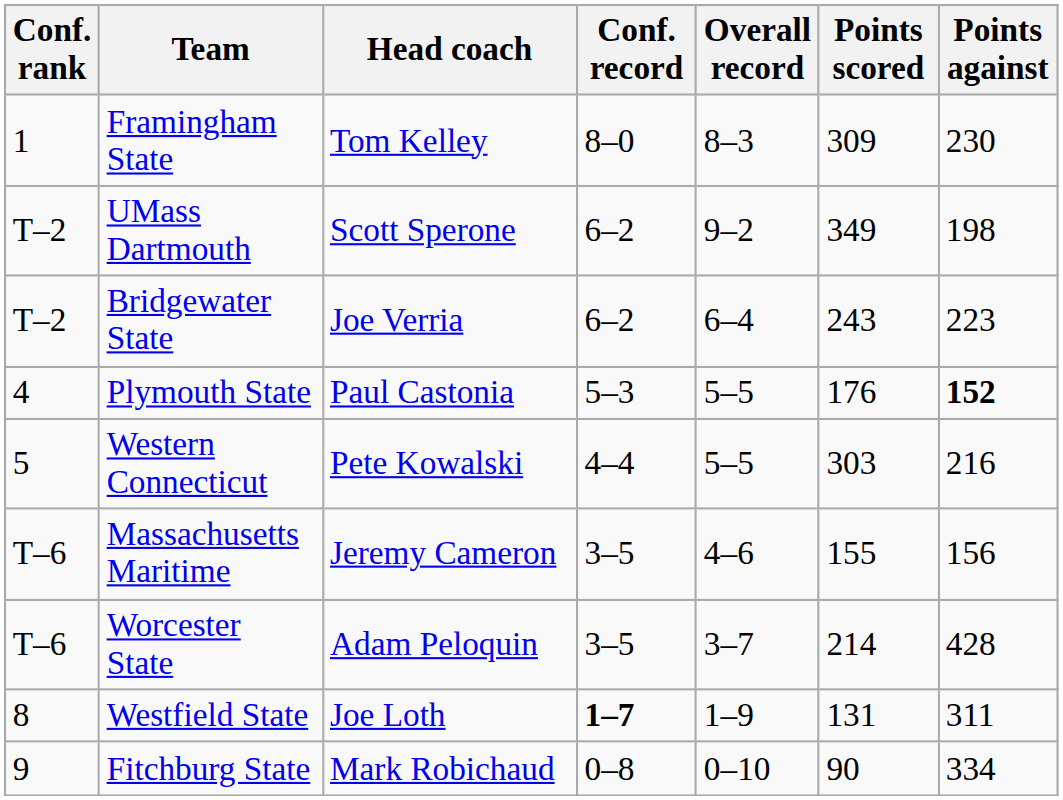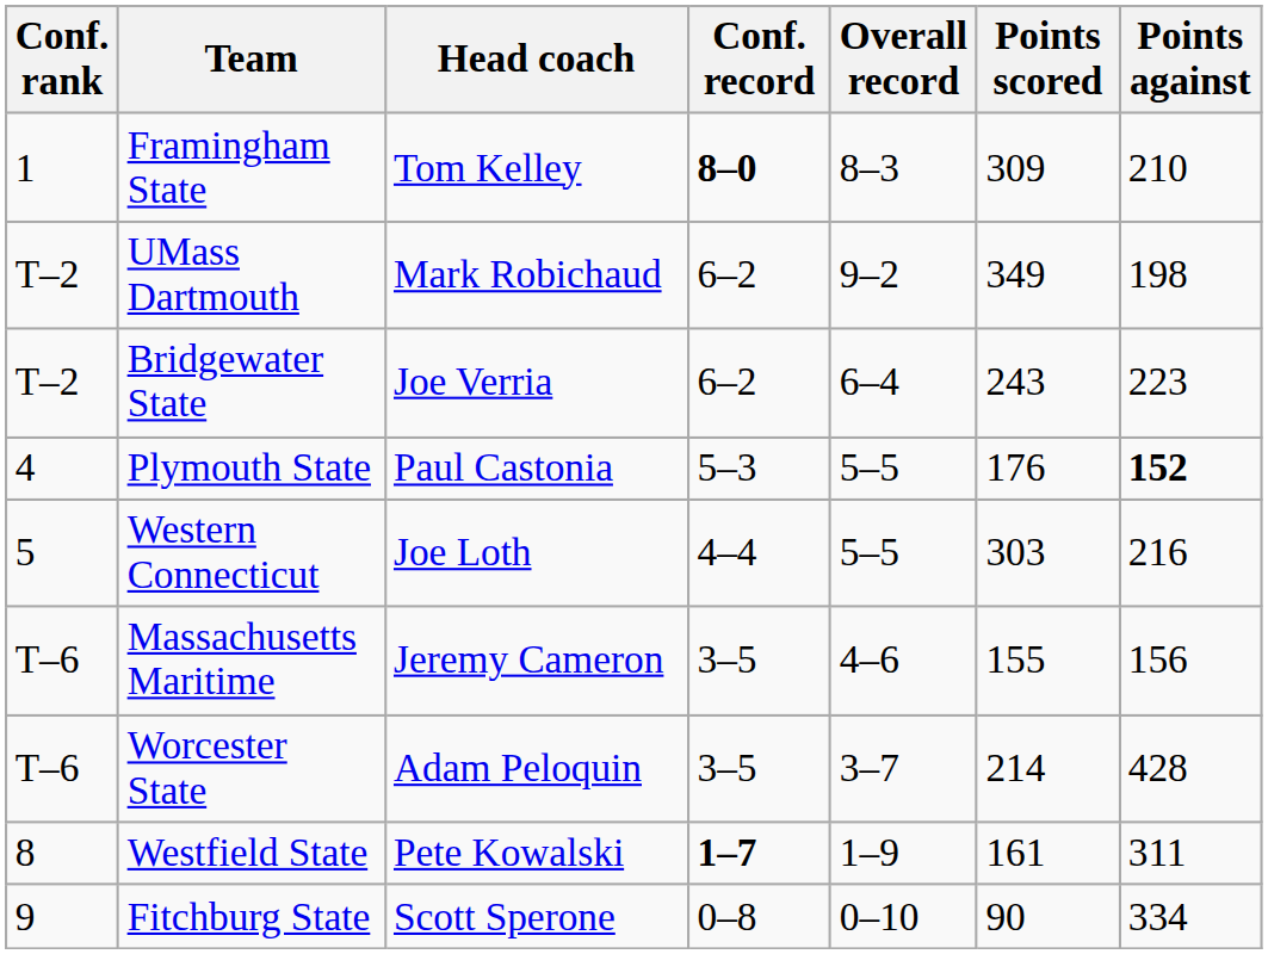Framingham State | Conf. record: normal -> bold
Framingham State | Points against: 230 -> 210
UMass Dartmouth | Head coach: Scott Sperone -> Mark Robichaud
Western Connecticut | Head coach: Pete Kowalski -> Joe Loth
Westfield State | Head coach: Joe Loth -> Pete Kowalski
Westfield State | Points scored: 131 -> 161
Fitchburg State | Head coach: Mark Robichaud -> Scott Sperone
